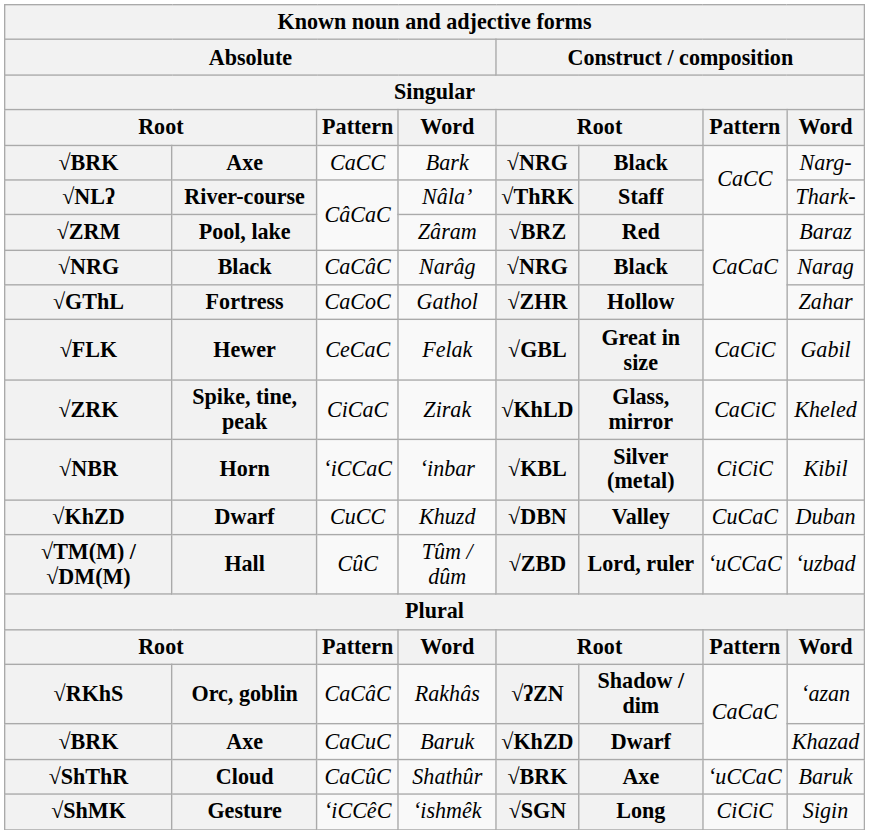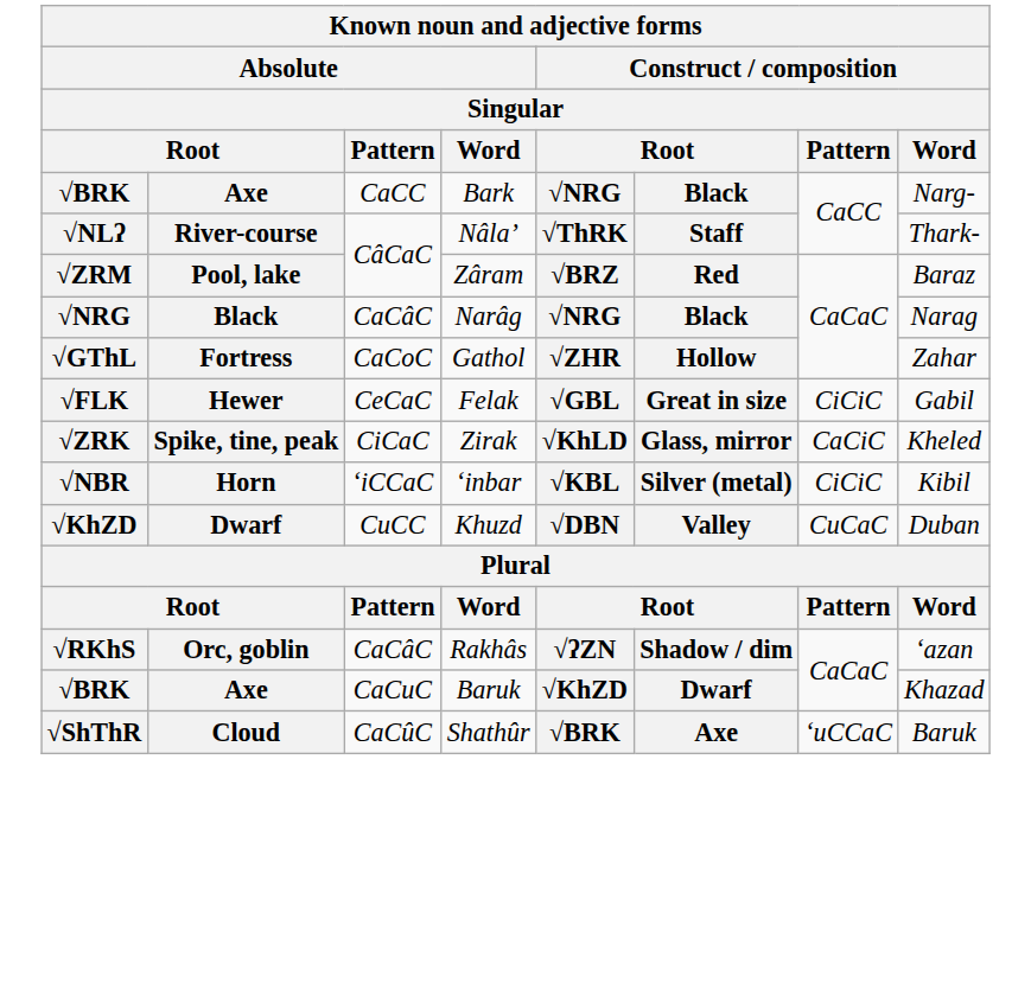Felak | Construct / composition / Pattern: CaCiC -> CiCiC
- row: √TM(M) / √DM(M) | Hall | CûC | Tûm / dûm | √ZBD | Lord, ruler | ‘uCCaC | ‘uzbad
- row: √ShMK | Gesture | ‘iCCêC | ‘ishmêk | √SGN | Long | CiCiC | Sigin
